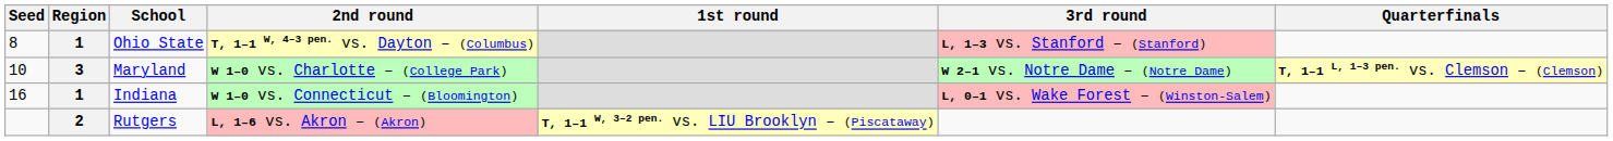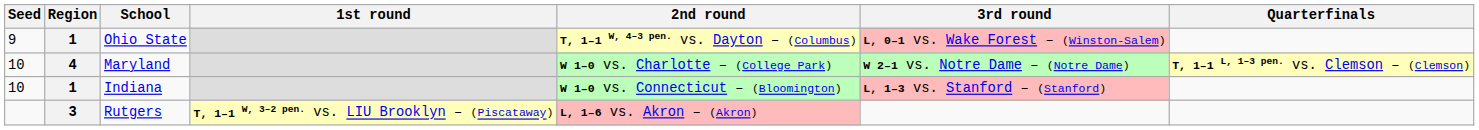columns swapped: 1st round <-> 2nd round
Ohio State | Seed: 8 -> 9
Ohio State | 3rd round: L, 1–3 vs. Stanford – (Stanford) -> L, 0–1 vs. Wake Forest – (Winston-Salem)
Maryland | Region: 3 -> 4
Indiana | Seed: 16 -> 10
Indiana | 3rd round: L, 0–1 vs. Wake Forest – (Winston-Salem) -> L, 1–3 vs. Stanford – (Stanford)
Rutgers | Region: 2 -> 3
